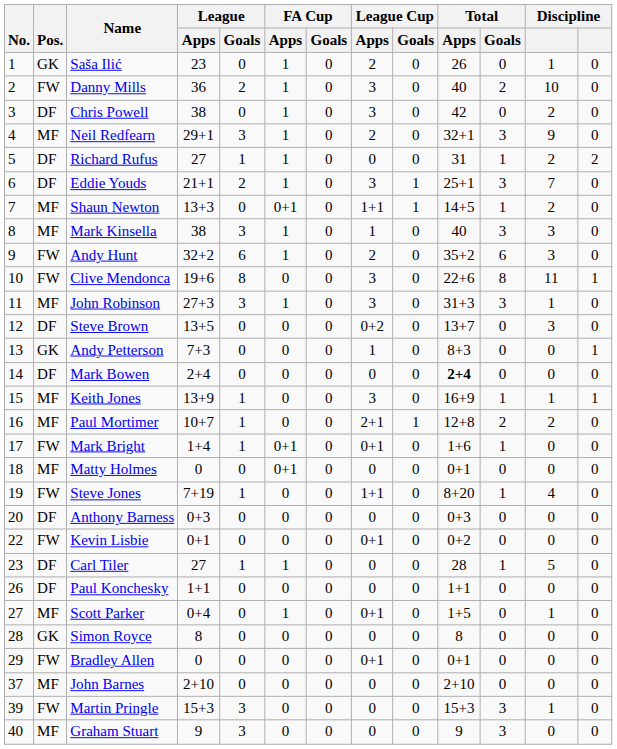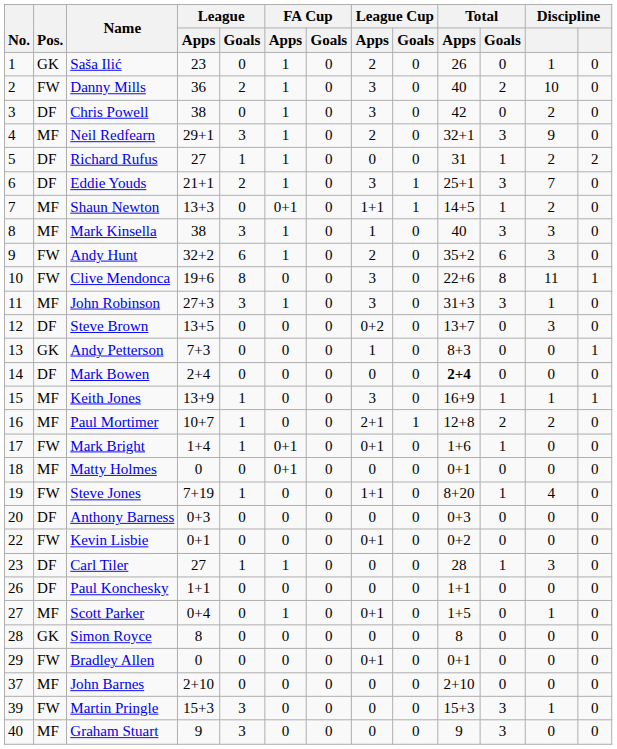Carl Tiler | column 12: 5 -> 3
